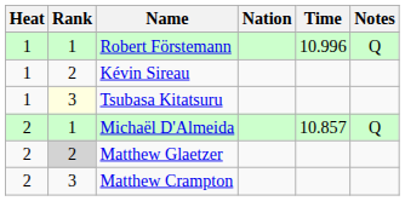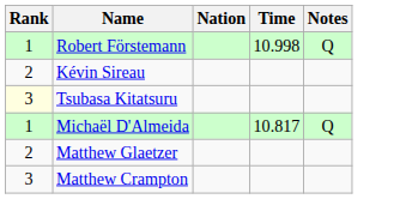- column: Heat | 1 | 1 | 1 | 2 | 2 | 2
Robert Förstemann | Time: 10.996 -> 10.998
Michaël D'Almeida | Time: 10.857 -> 10.817
Matthew Glaetzer | Rank: lightgrey background -> no background
